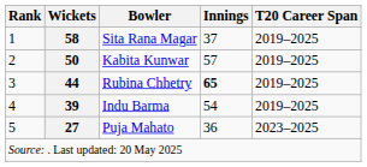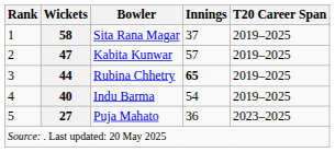Kabita Kunwar | Wickets: 50 -> 47
Indu Barma | Wickets: 39 -> 40
